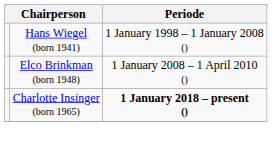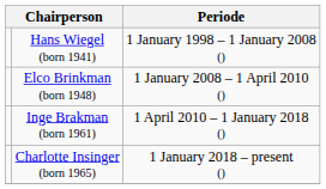+ row: Inge Brakman (born 1961) | 1 April 2010 – 1 January 2018 ()
Charlotte Insinger (born 1965) | Periode: bold -> normal
